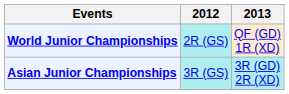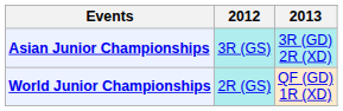rows swapped: Asian Junior Championships <-> World Junior Championships
